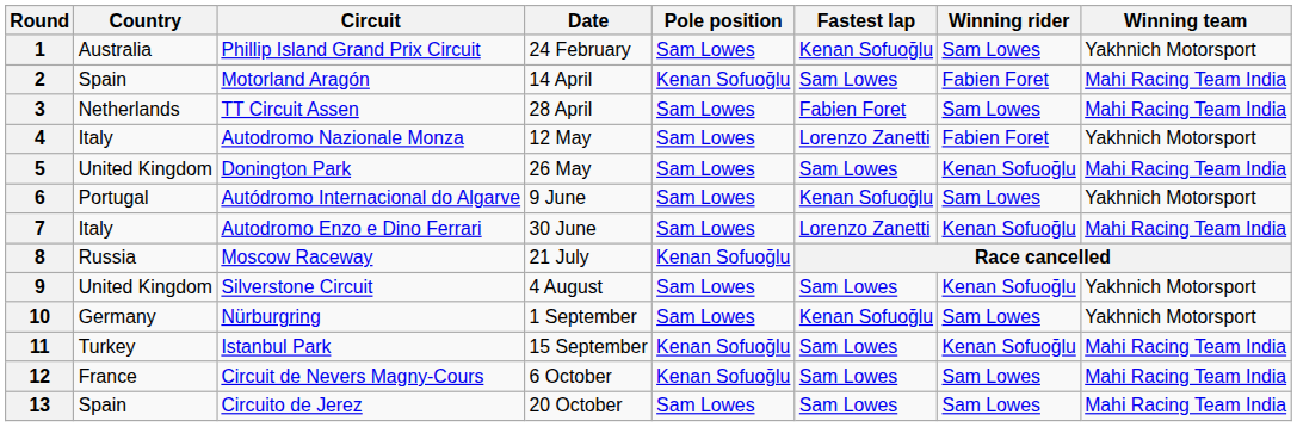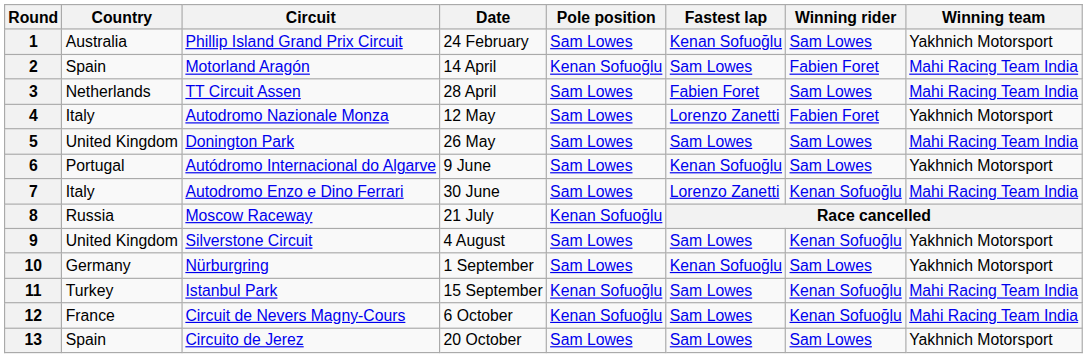5 | Winning rider: Kenan Sofuoğlu -> Sam Lowes
12 | Winning rider: Sam Lowes -> Kenan Sofuoğlu
13 | Winning team: Mahi Racing Team India -> Yakhnich Motorsport
